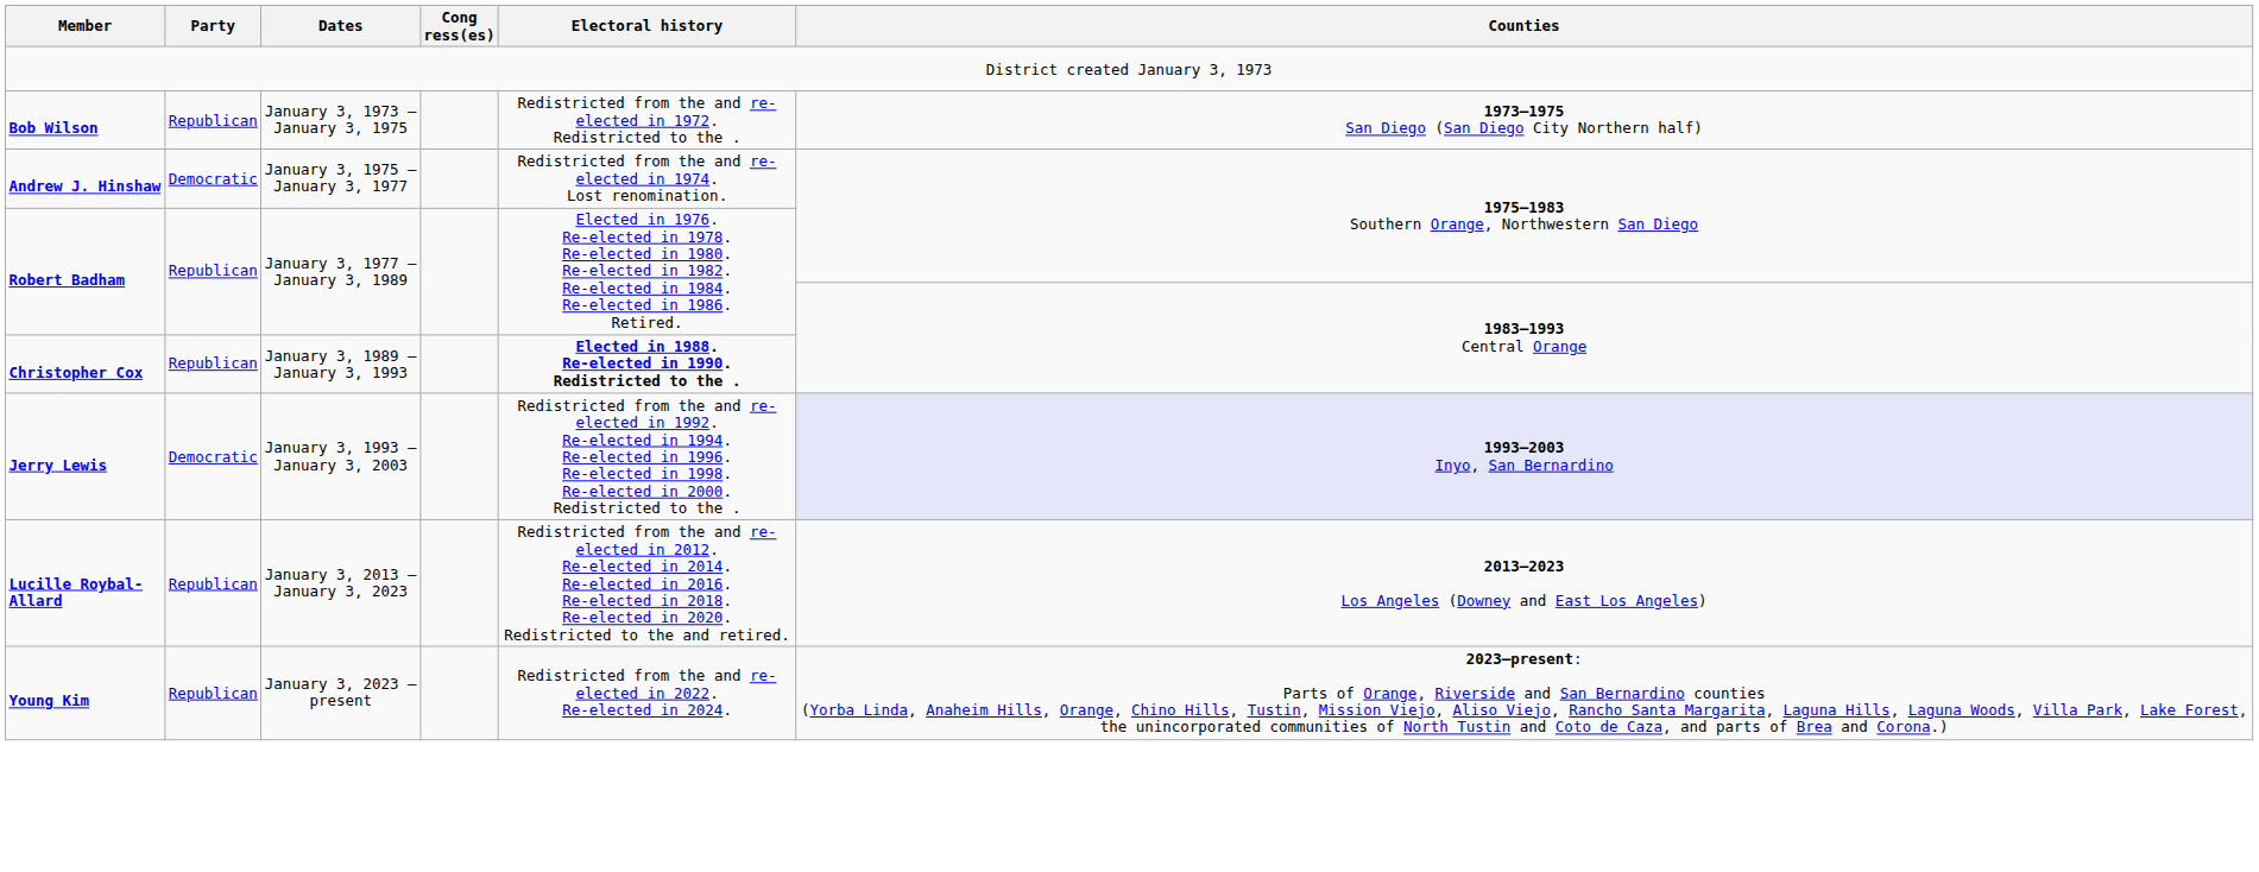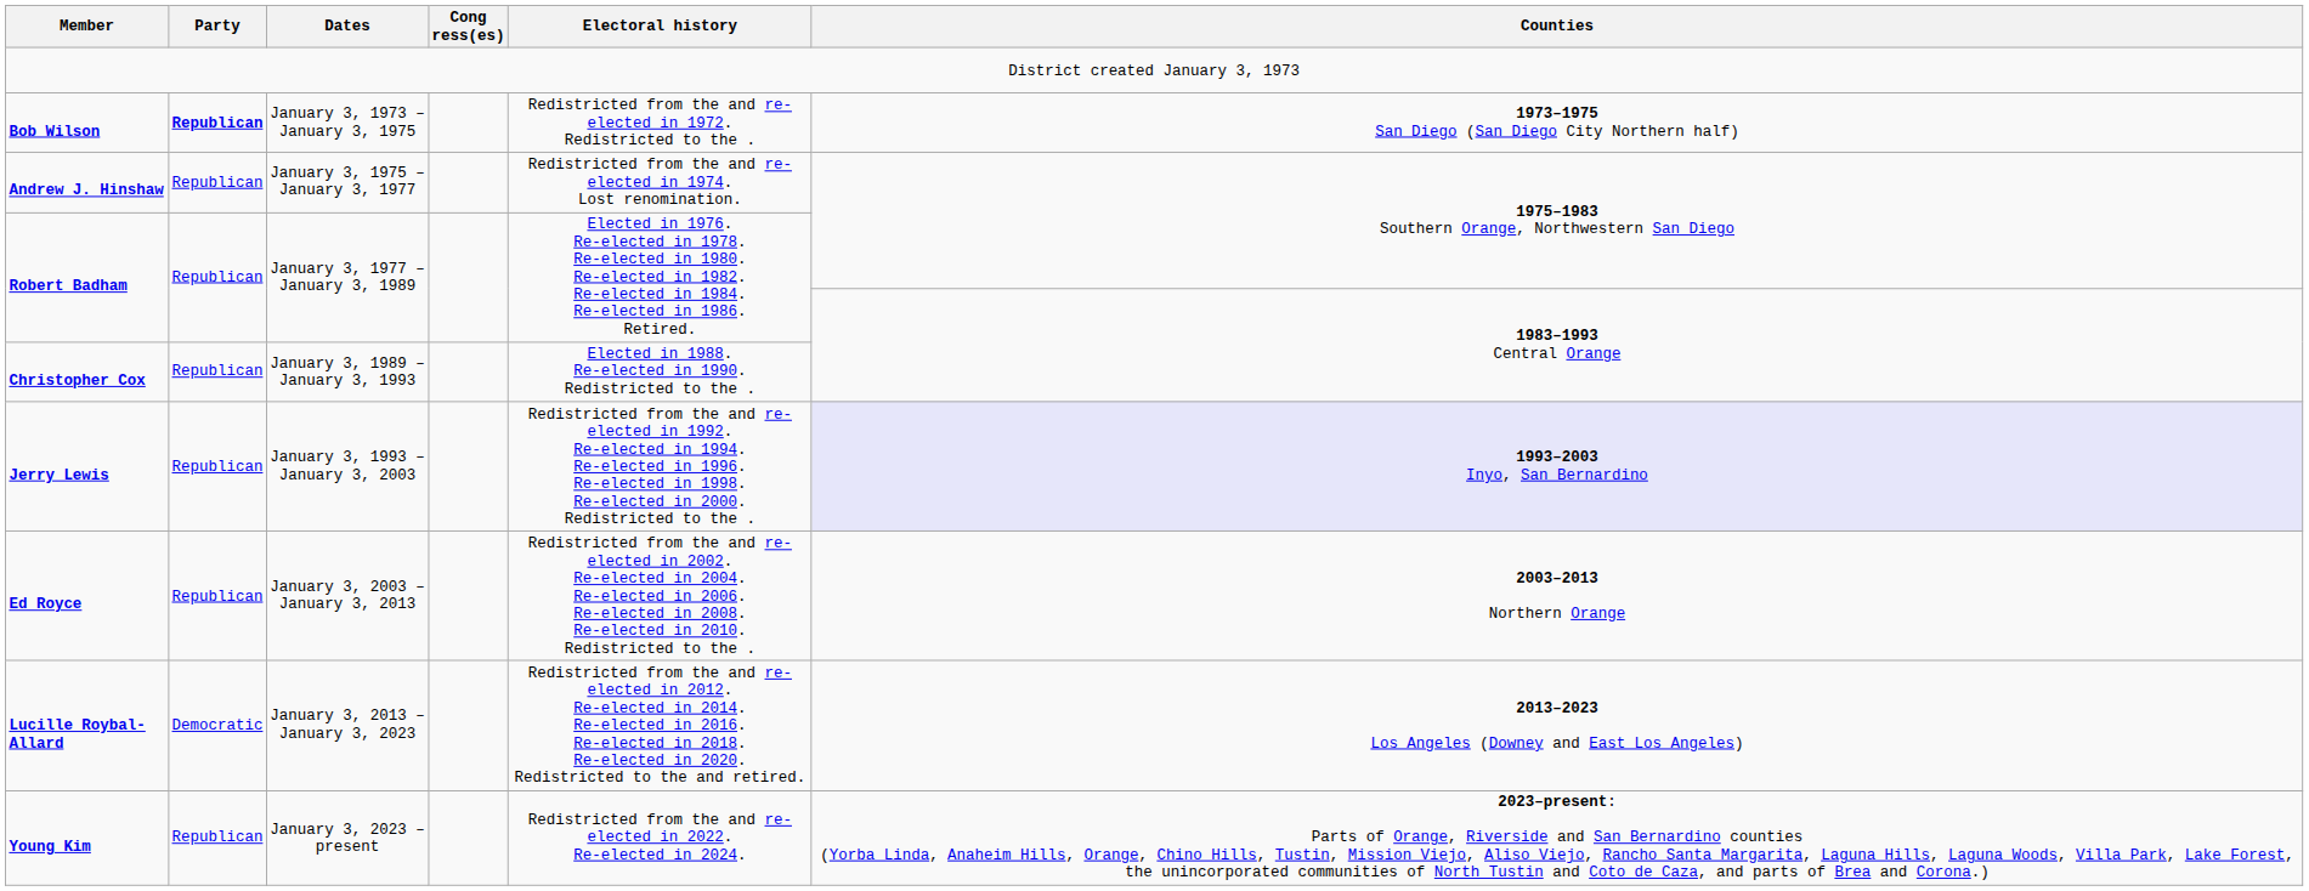Bob Wilson | Party: normal -> bold
Andrew J. Hinshaw | Party: Democratic -> Republican
Christopher Cox | Electoral history: bold -> normal
Jerry Lewis | Party: Democratic -> Republican
+ row: Ed Royce | Republican | January 3, 2003 – January 3, 2013 | Redistricted from the and re-elected in 2002. Re-elected in 2004. Re-elected in 2006. Re-elected in 2008. Re-elected in 2010. Redistricted to the . | 2003–2013 Northern Orange
Lucille Roybal-Allard | Party: Republican -> Democratic
